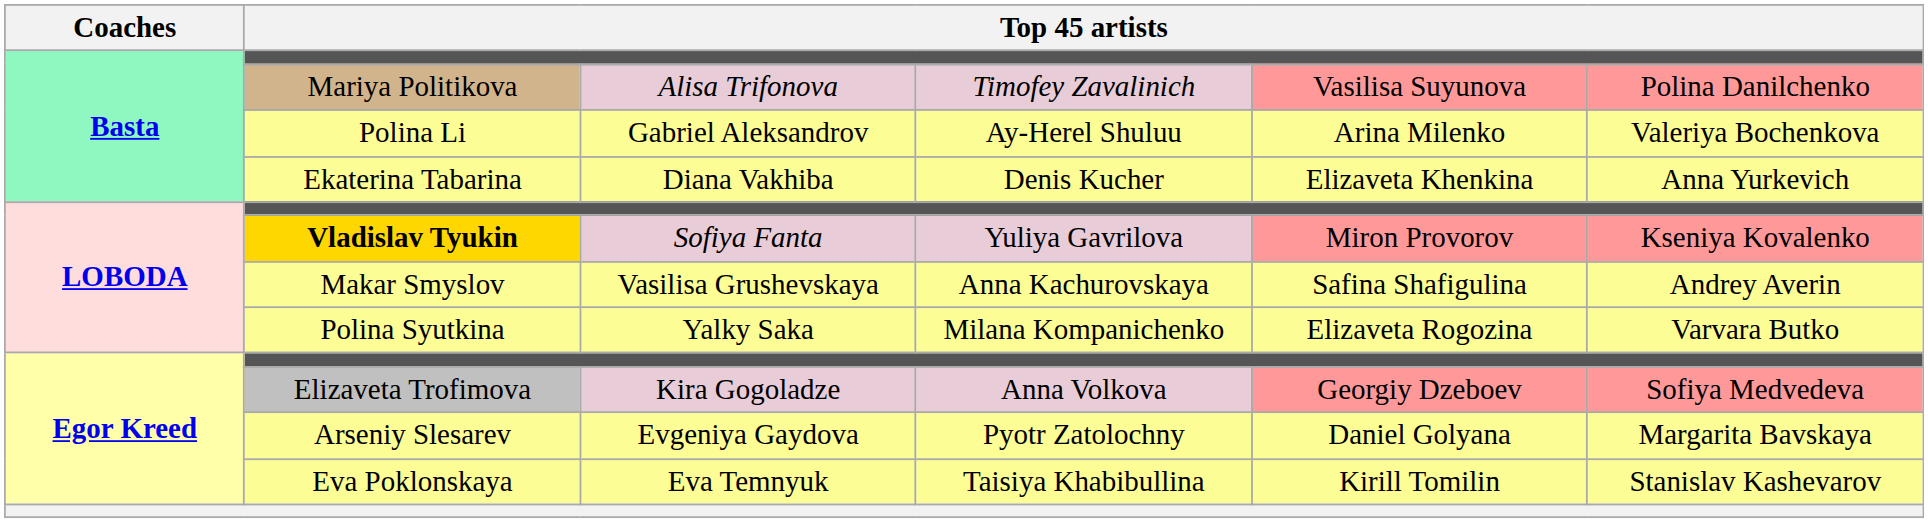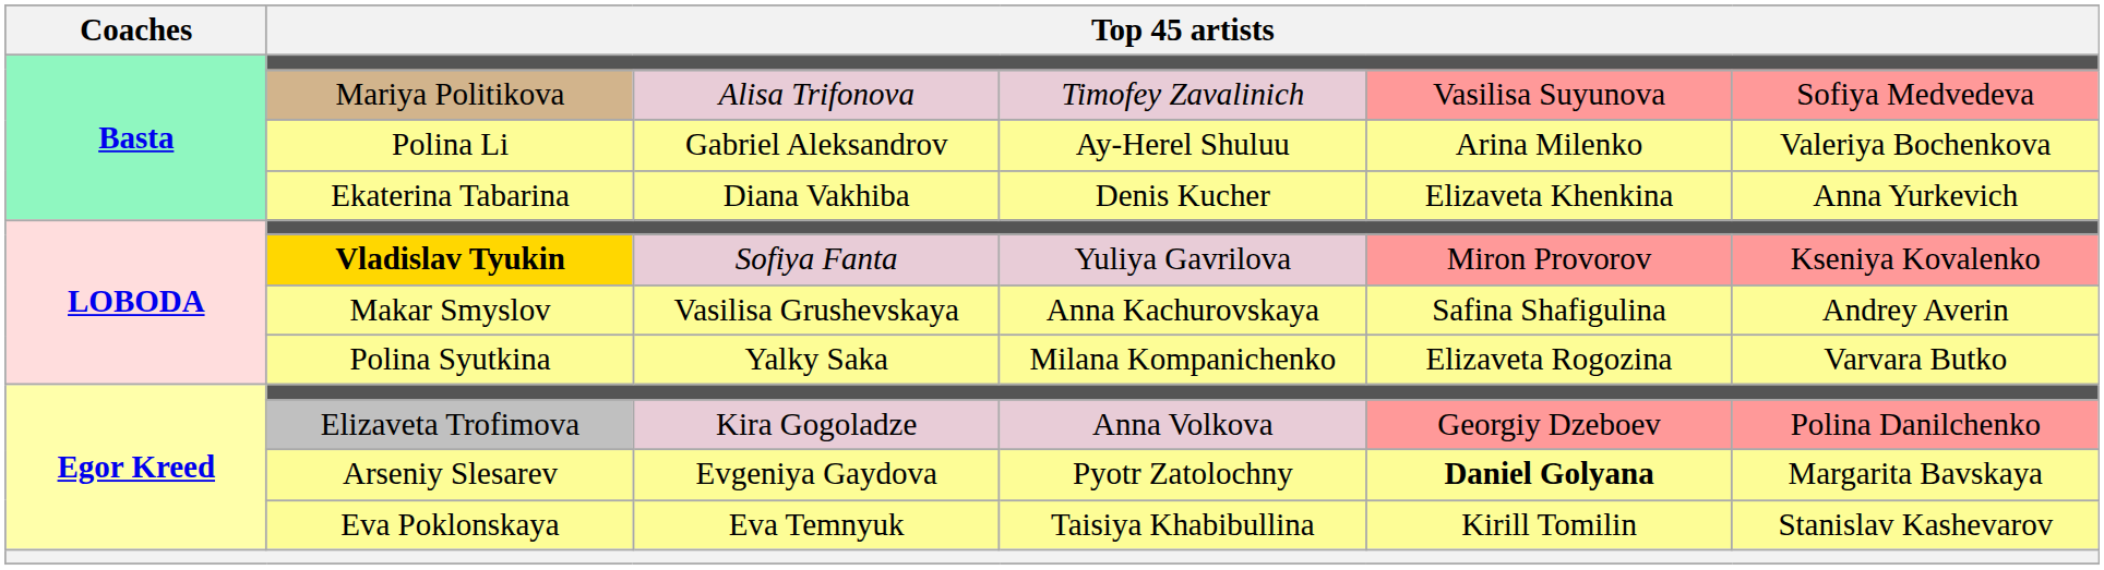Mariya Politikova | column 6: Polina Danilchenko -> Sofiya Medvedeva
Elizaveta Trofimova | column 6: Sofiya Medvedeva -> Polina Danilchenko
Arseniy Slesarev | column 5: normal -> bold
